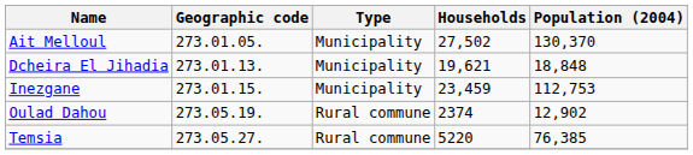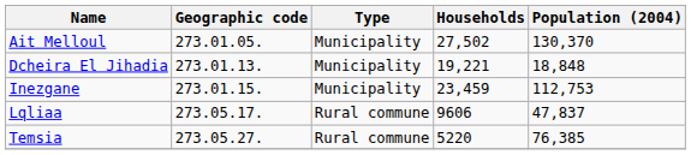Dcheira El Jihadia | Households: 19,621 -> 19,221
+ row: Lqliaa | 273.05.17. | Rural commune | 9606 | 47,837
- row: Oulad Dahou | 273.05.19. | Rural commune | 2374 | 12,902
